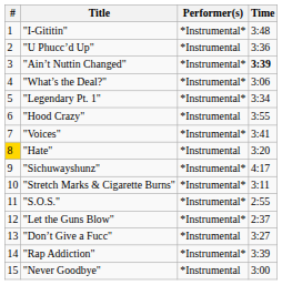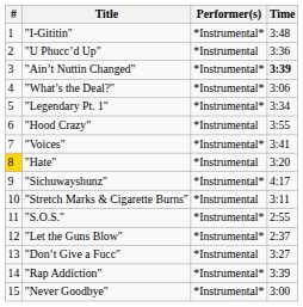"Stretch Marks & Cigarette Burns" | Performer(s): *Instrumental* -> *Instrumental
"Never Goodbye" | Performer(s): *Instrumental -> *Instrumental*
